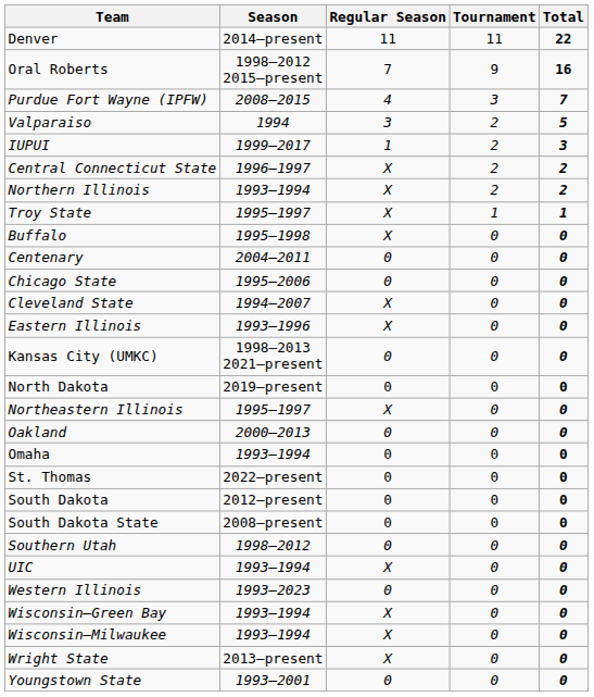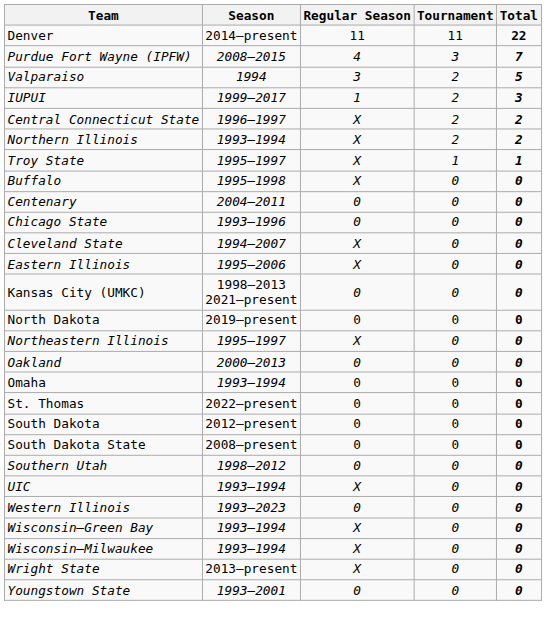- row: Oral Roberts | 1998–2012 2015–present | 7 | 9 | 16
Chicago State | Season: 1995–2006 -> 1993–1996
Eastern Illinois | Season: 1993–1996 -> 1995–2006
